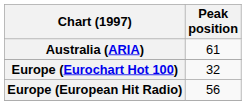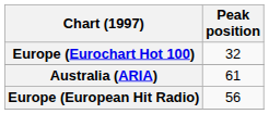rows swapped: Australia (ARIA) <-> Europe (Eurochart Hot 100)
